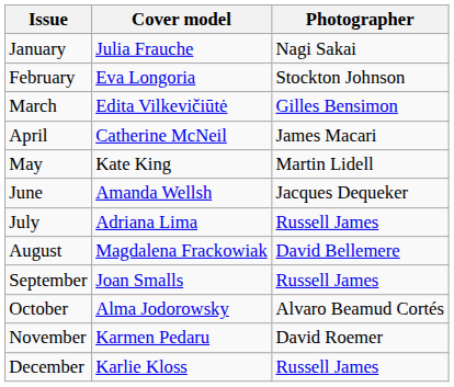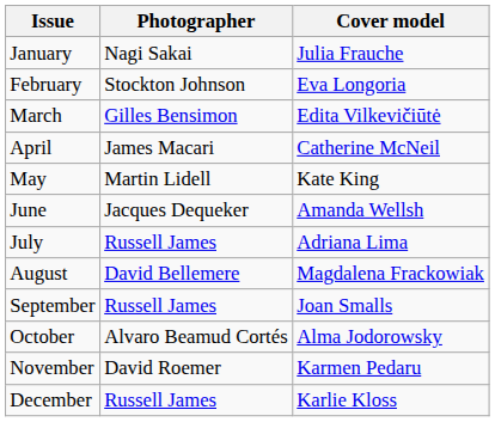columns swapped: Cover model <-> Photographer
